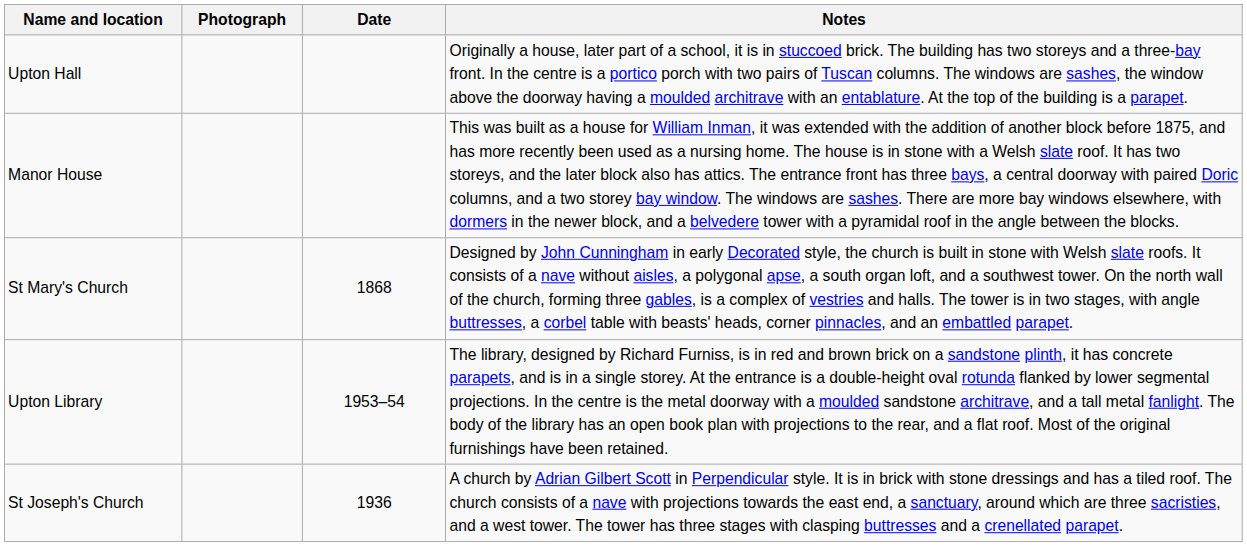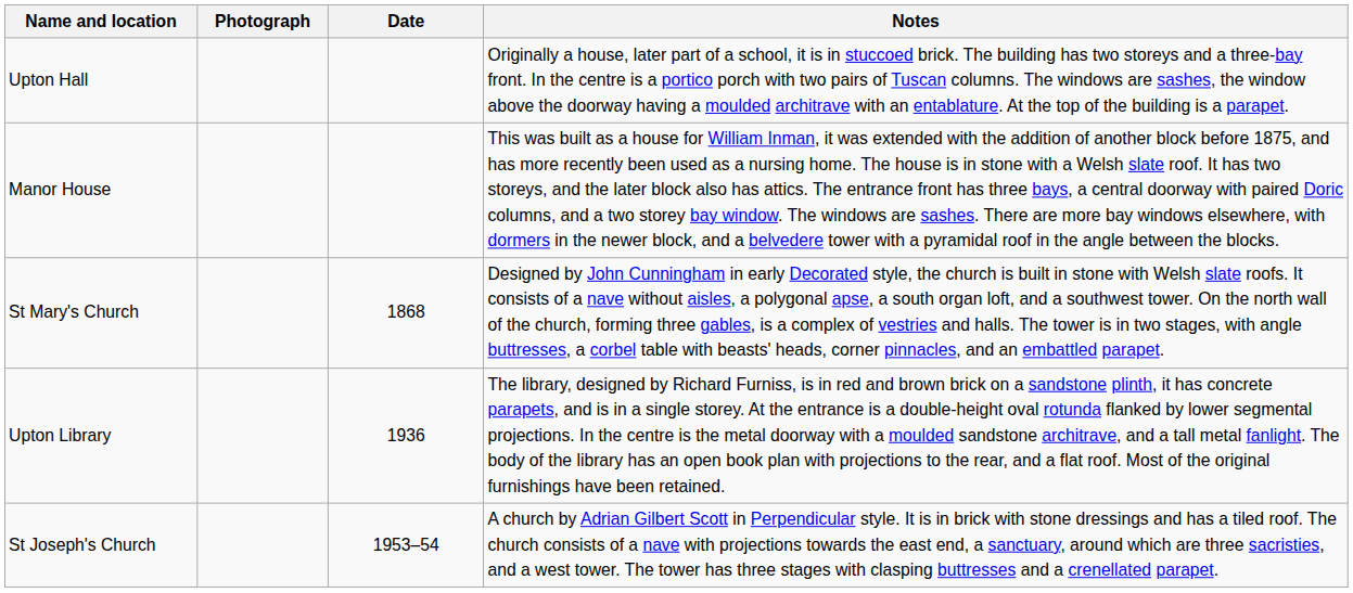Upton Library | Date: 1953–54 -> 1936
St Joseph's Church | Date: 1936 -> 1953–54
